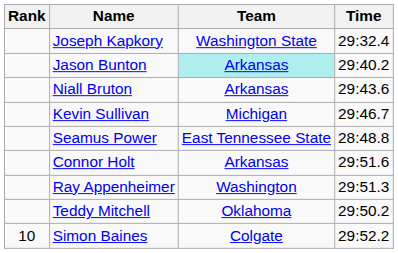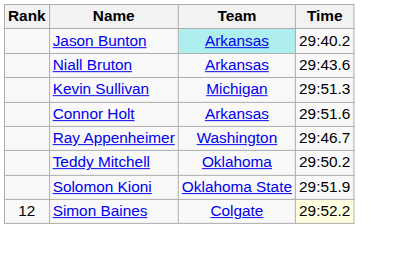- row: Joseph Kapkory | Washington State | 29:32.4
Kevin Sullivan | Time: 29:46.7 -> 29:51.3
- row: Seamus Power | East Tennessee State | 28:48.8
Ray Appenheimer | Time: 29:51.3 -> 29:46.7
+ row: Solomon Kioni | Oklahoma State | 29:51.9
Simon Baines | Rank: 10 -> 12
Simon Baines | Time: no background -> lightyellow background
